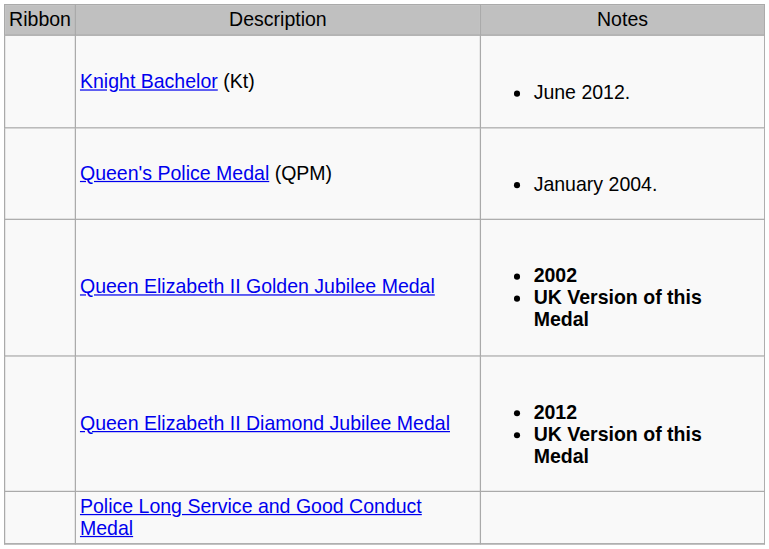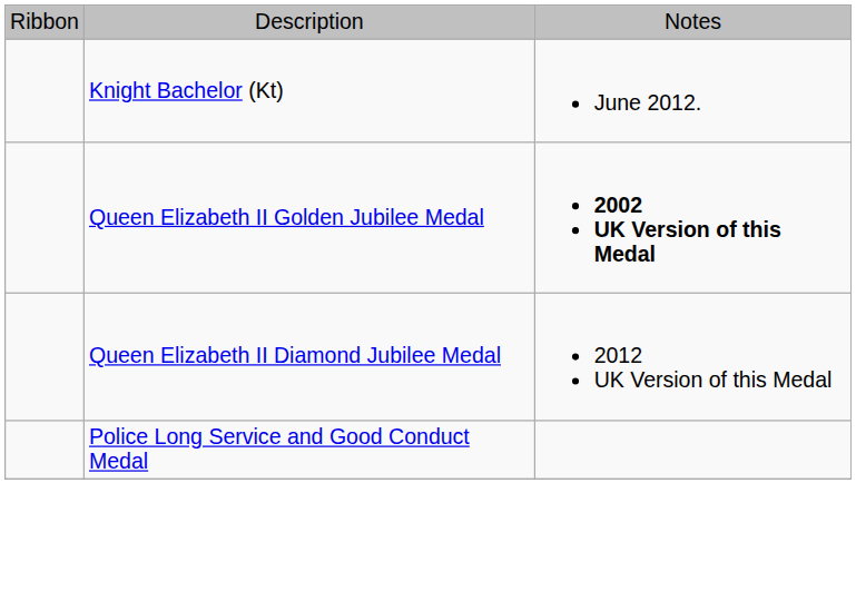- row: Queen's Police Medal (QPM) | January 2004.
Queen Elizabeth II Diamond Jubilee Medal | column 3: bold -> normal
